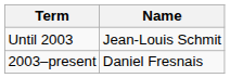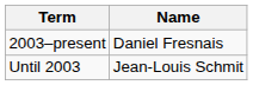rows swapped: 2003–present <-> Until 2003
